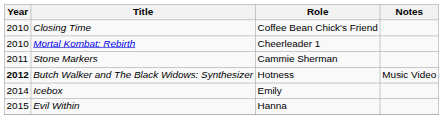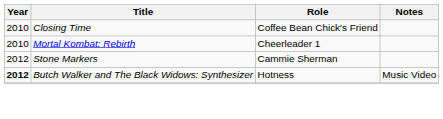Stone Markers | Year: 2011 -> 2012
- row: 2014 | Icebox | Emily
- row: 2015 | Evil Within | Hanna
